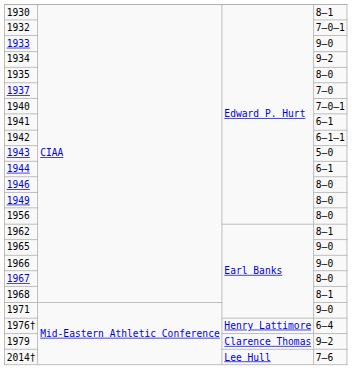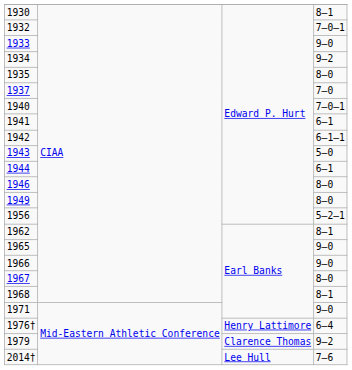1956 | column 4: 8–0 -> 5–2–1
